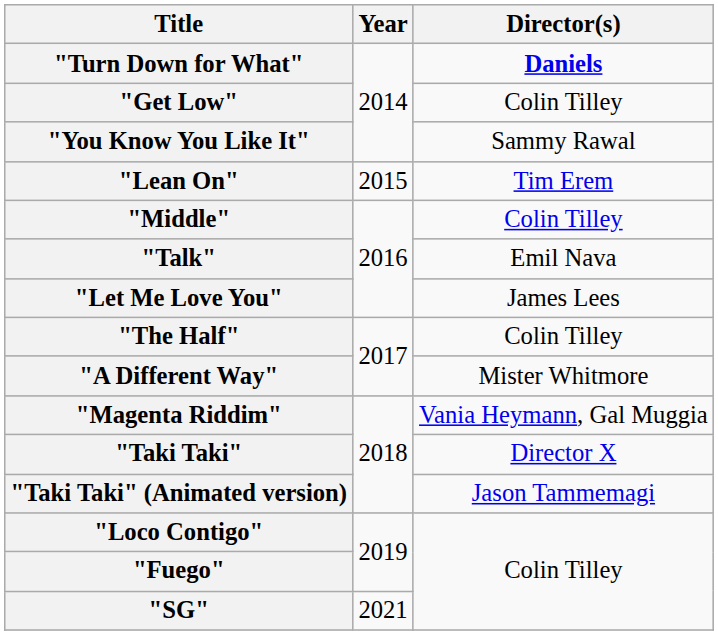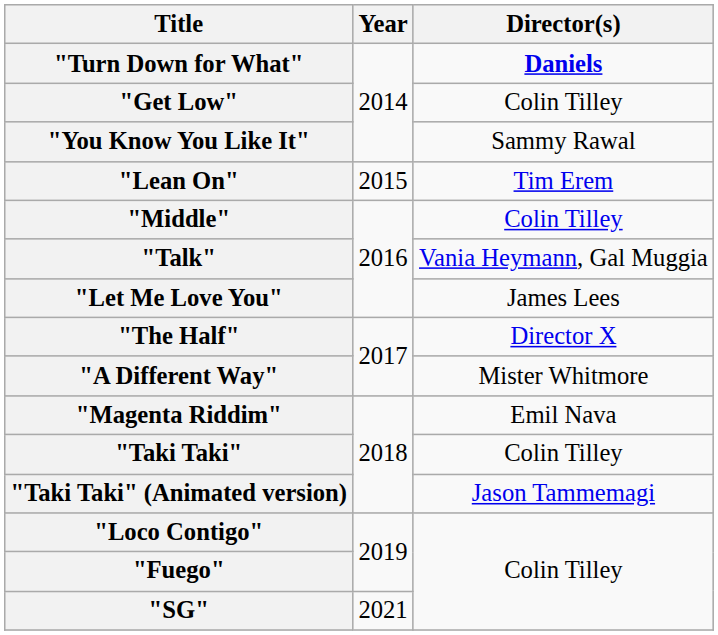"Talk" | Director(s): Emil Nava -> Vania Heymann, Gal Muggia
"The Half" | Director(s): Colin Tilley -> Director X
"Magenta Riddim" | Director(s): Vania Heymann, Gal Muggia -> Emil Nava
"Taki Taki" | Director(s): Director X -> Colin Tilley
